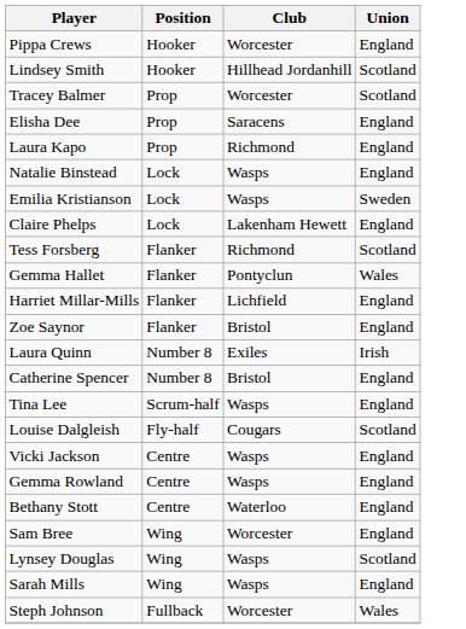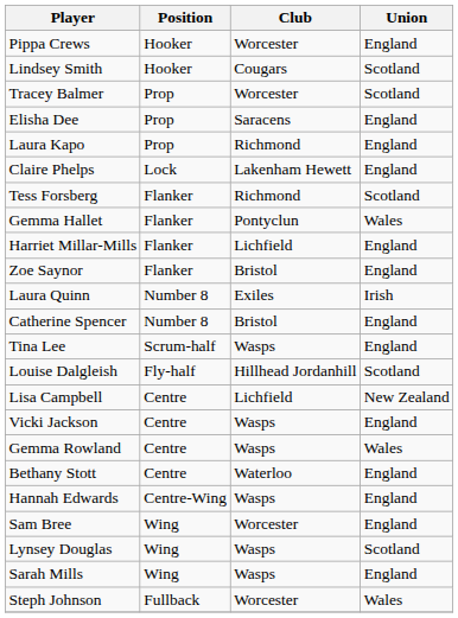Lindsey Smith | Club: Hillhead Jordanhill -> Cougars
- row: Natalie Binstead | Lock | Wasps | England
- row: Emilia Kristianson | Lock | Wasps | Sweden
Louise Dalgleish | Club: Cougars -> Hillhead Jordanhill
+ row: Lisa Campbell | Centre | Lichfield | New Zealand
Gemma Rowland | Union: England -> Wales
+ row: Hannah Edwards | Centre-Wing | Wasps | England
